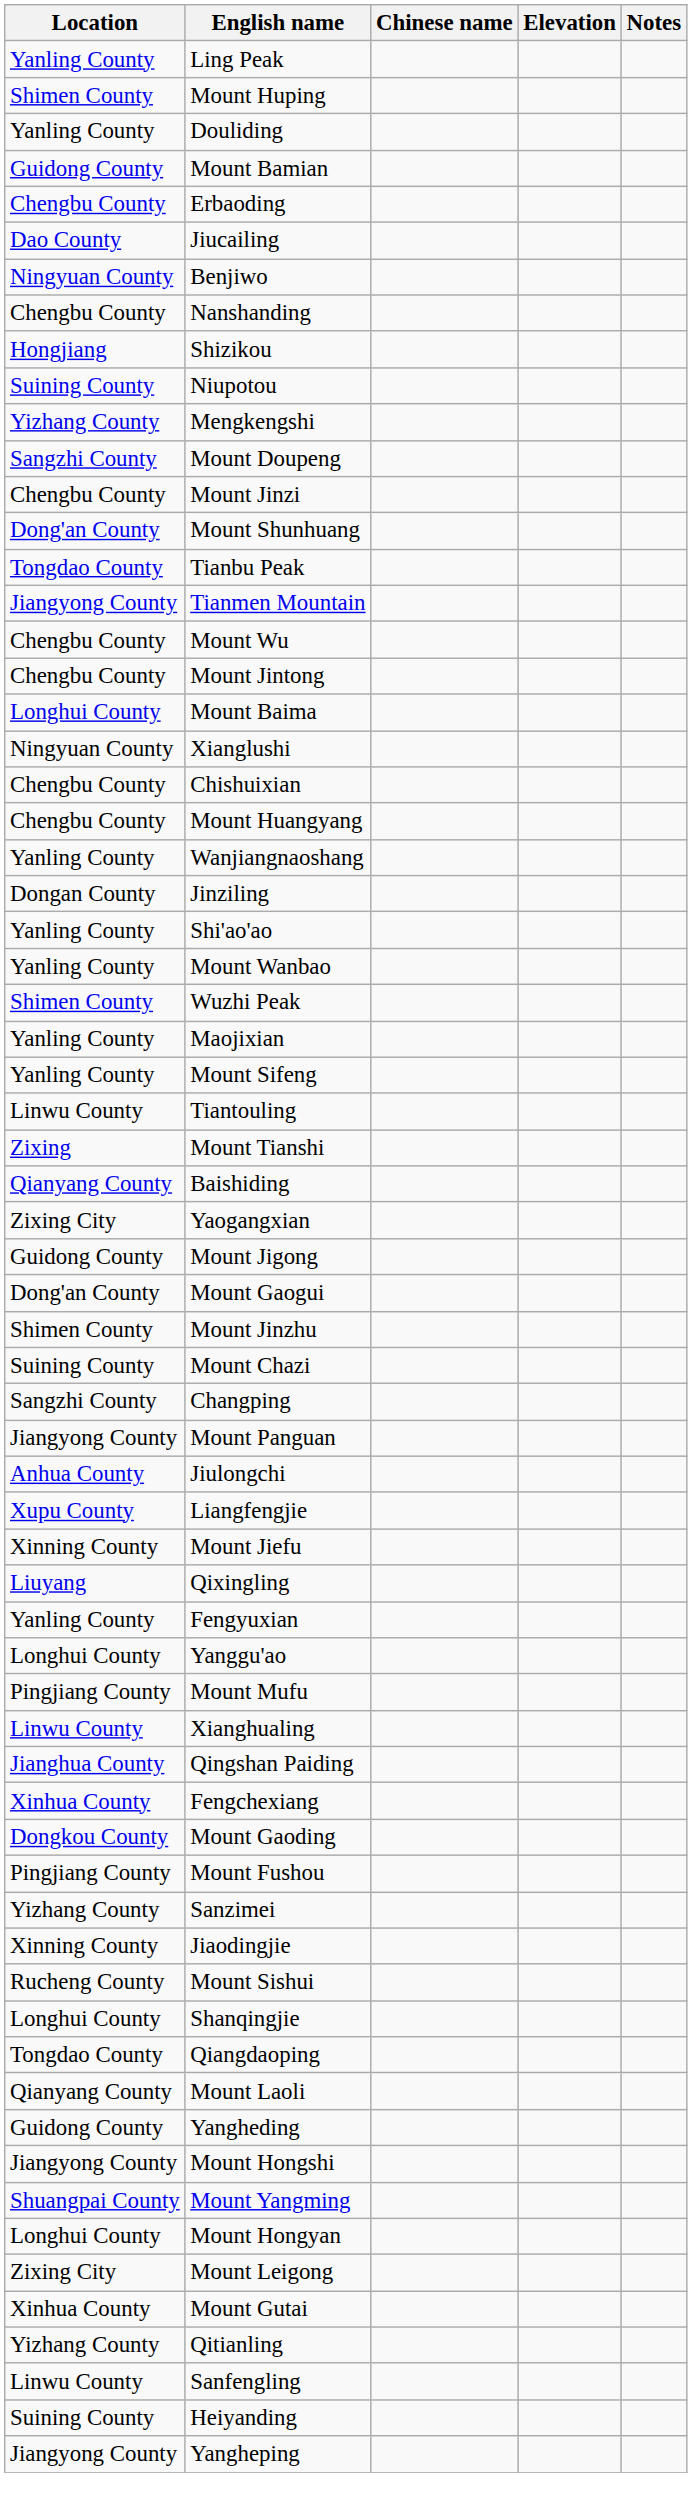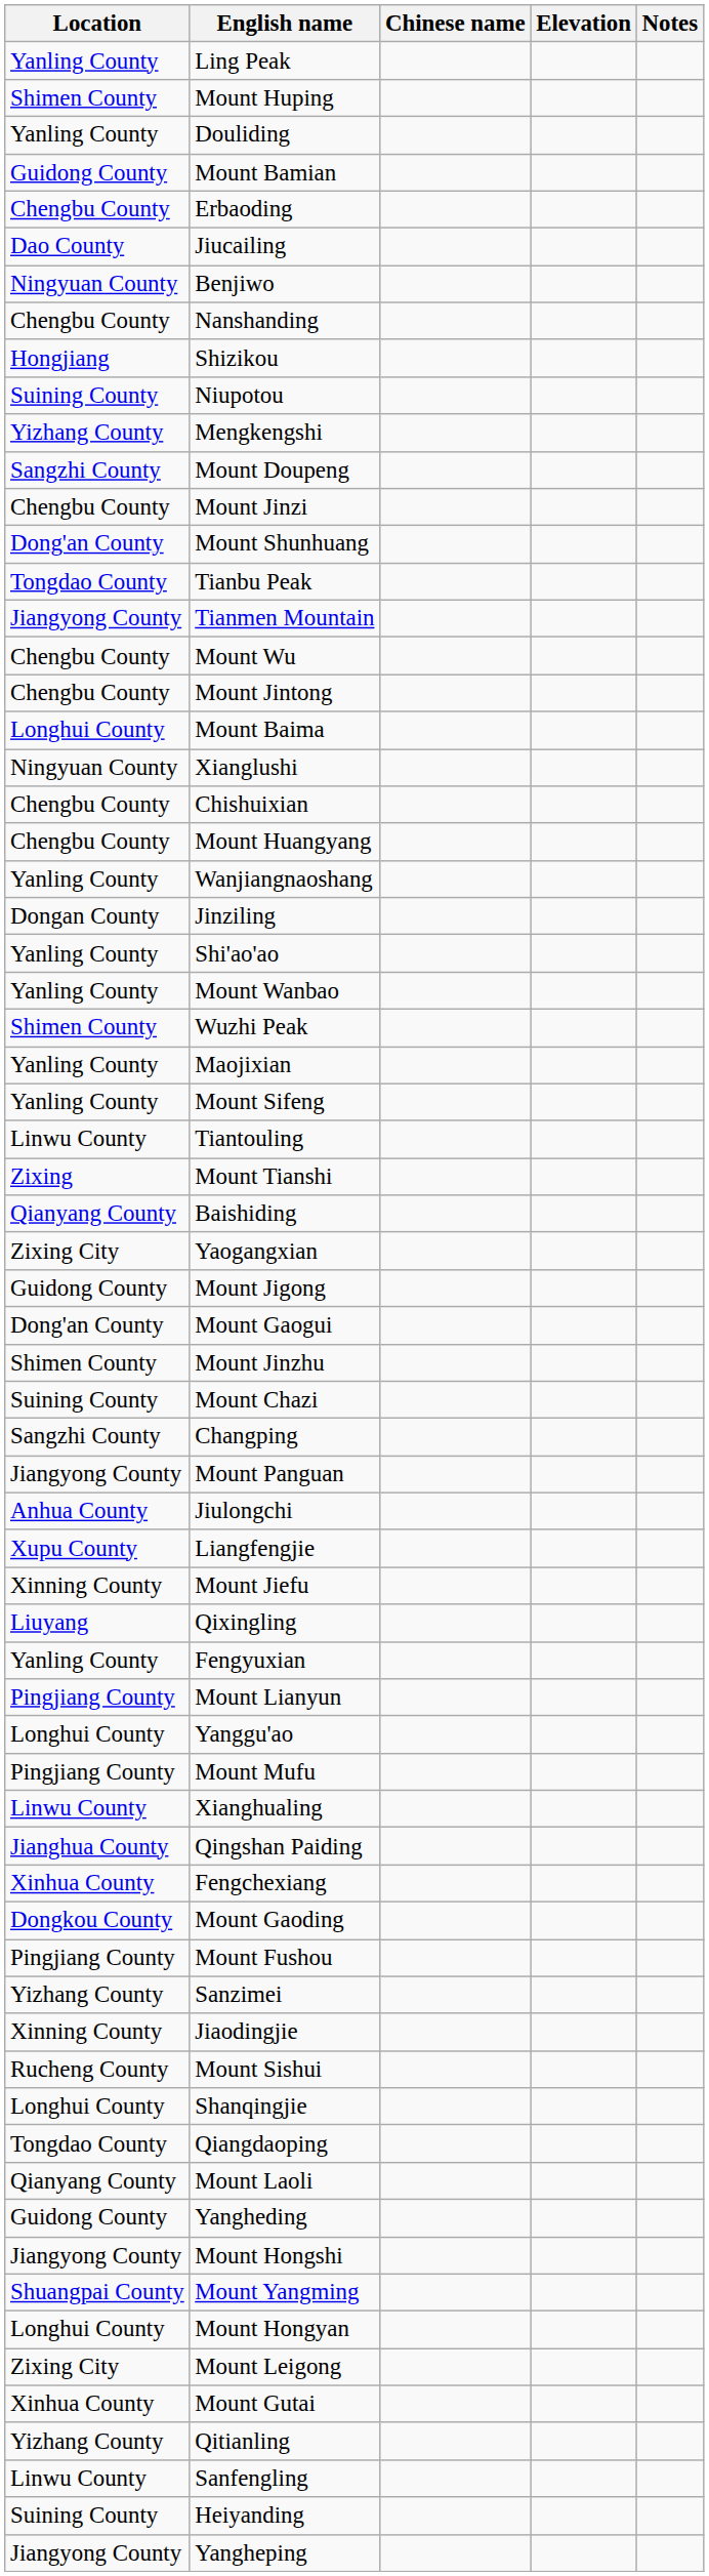+ row: Pingjiang County | Mount Lianyun
